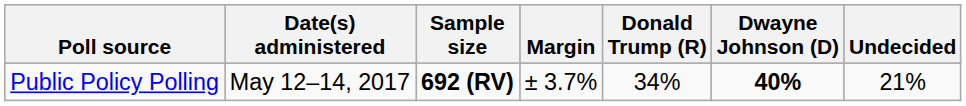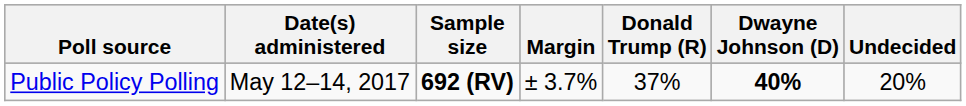Public Policy Polling | Donald Trump (R): 34% -> 37%
Public Policy Polling | Undecided: 21% -> 20%
